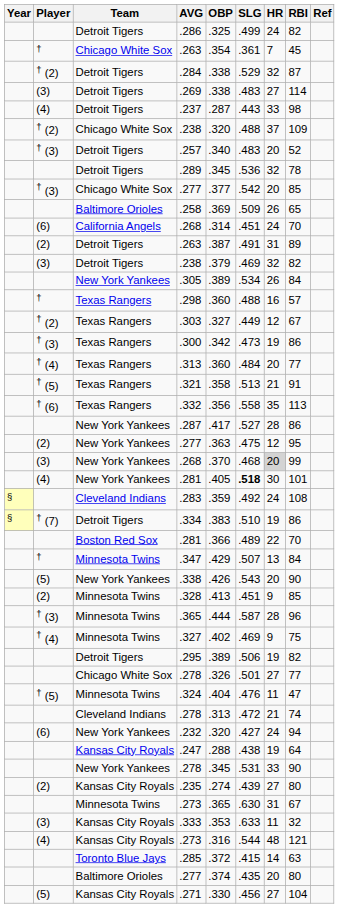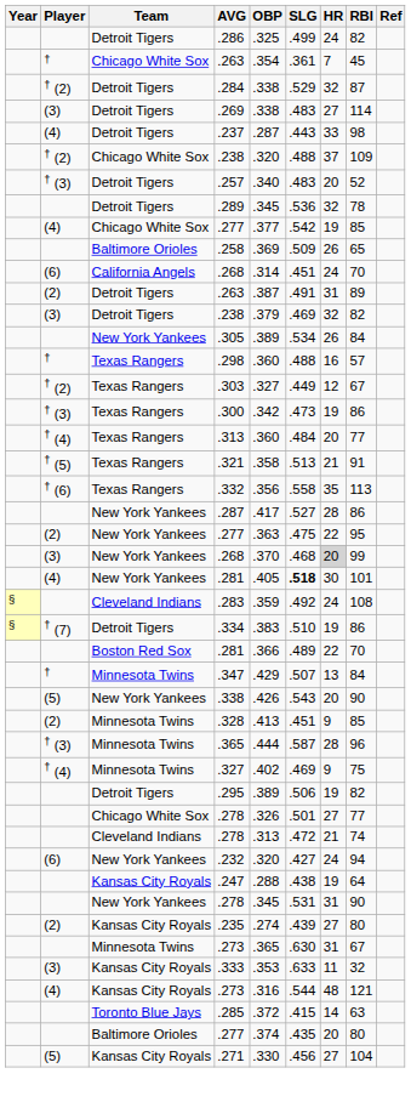Chicago White Sox / .277 | Player: † (3) -> (4)
Chicago White Sox / .277 | HR: 20 -> 19
New York Yankees / .277 | HR: 12 -> 22
- row: † (5) | Minnesota Twins | .324 | .404 | .476 | 11 | 47
New York Yankees / .278 | HR: 33 -> 31
